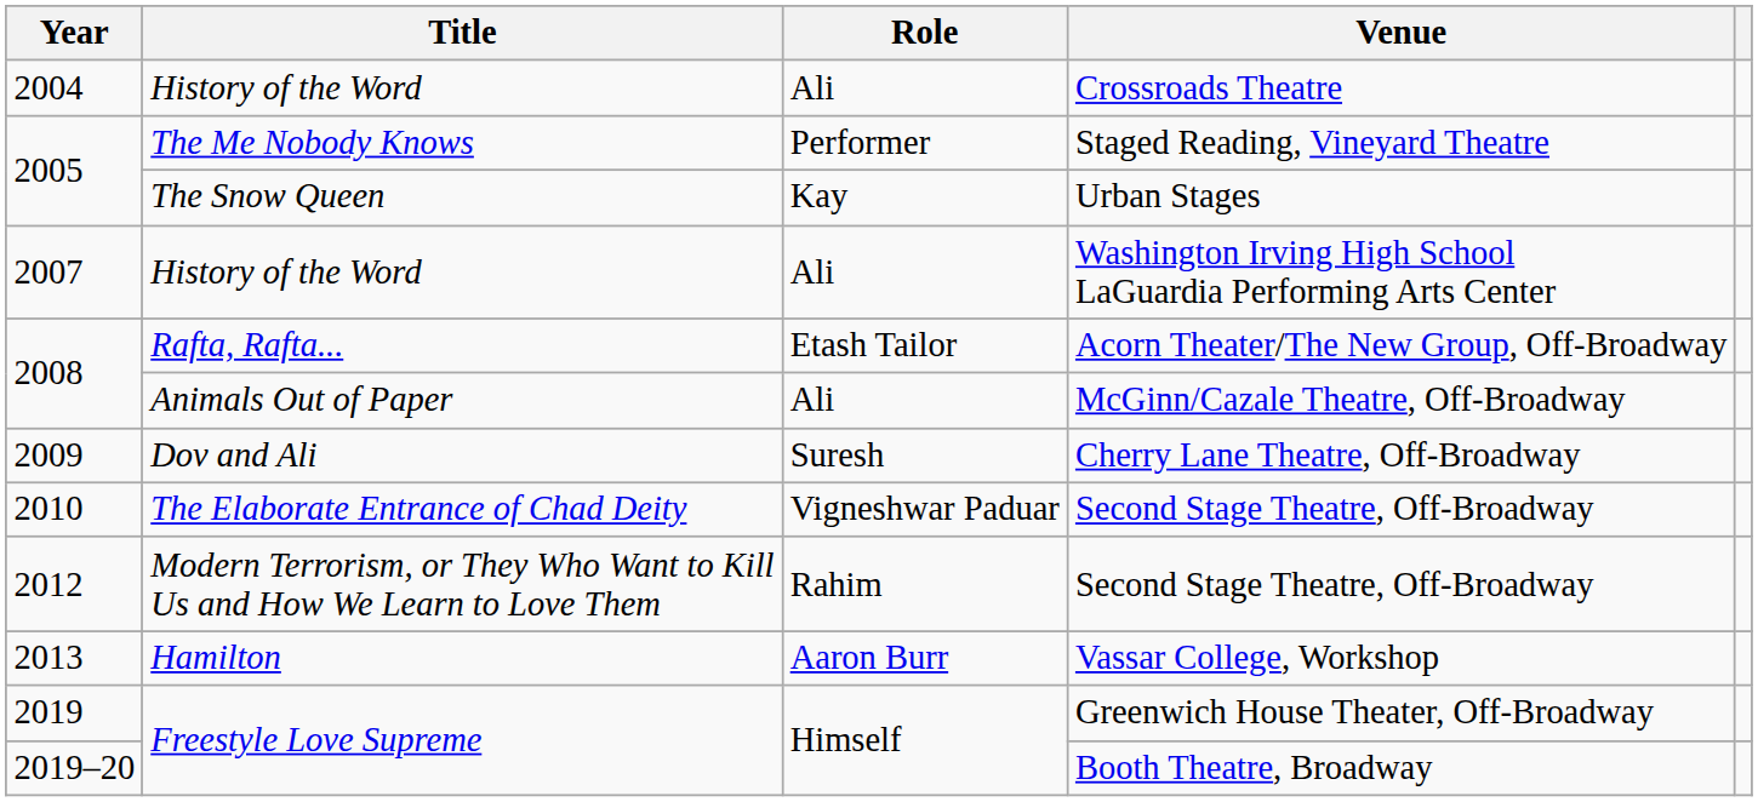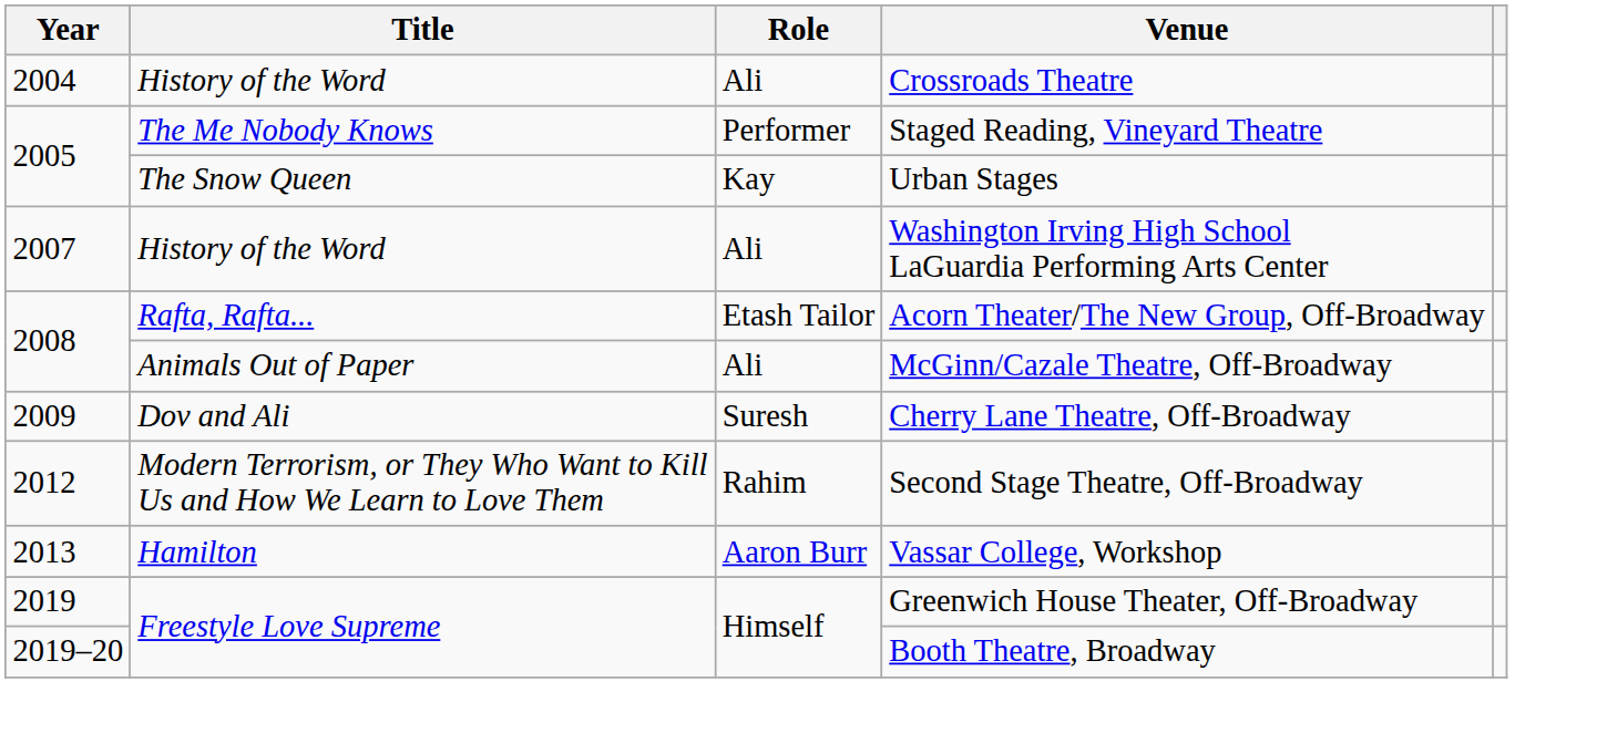- row: 2010 | The Elaborate Entrance of Chad Deity | Vigneshwar Paduar | Second Stage Theatre, Off-Broadway
